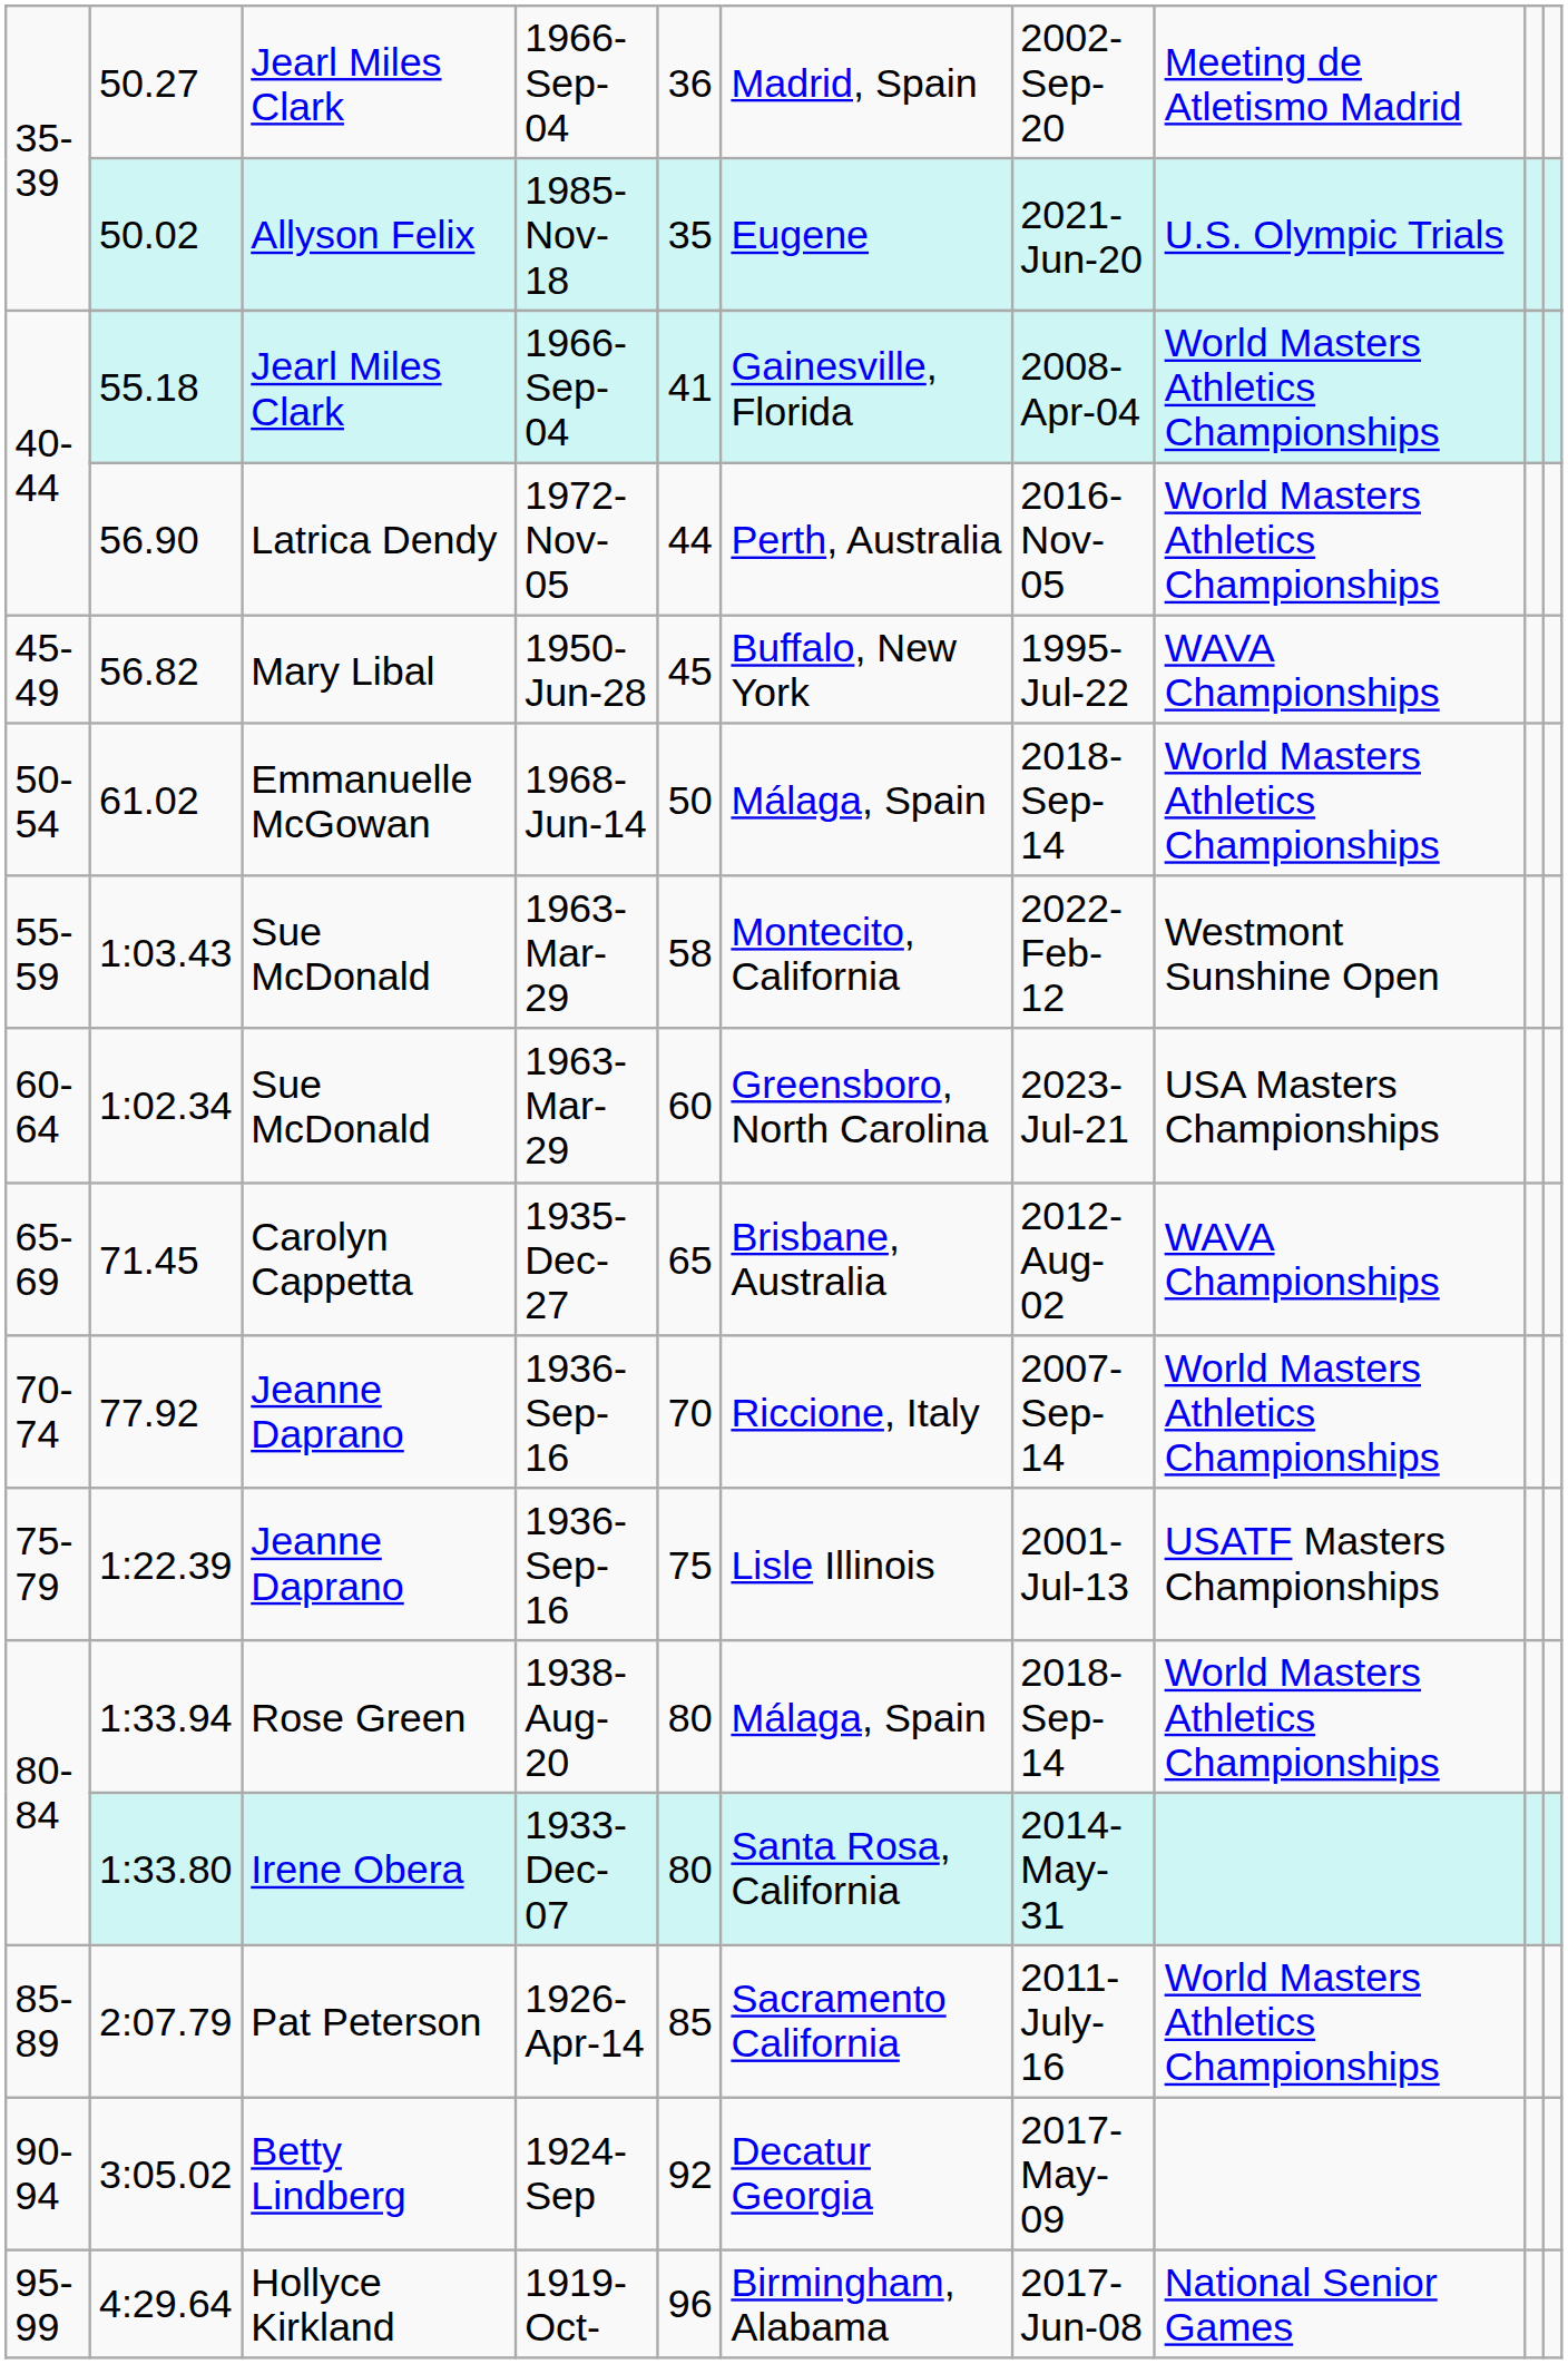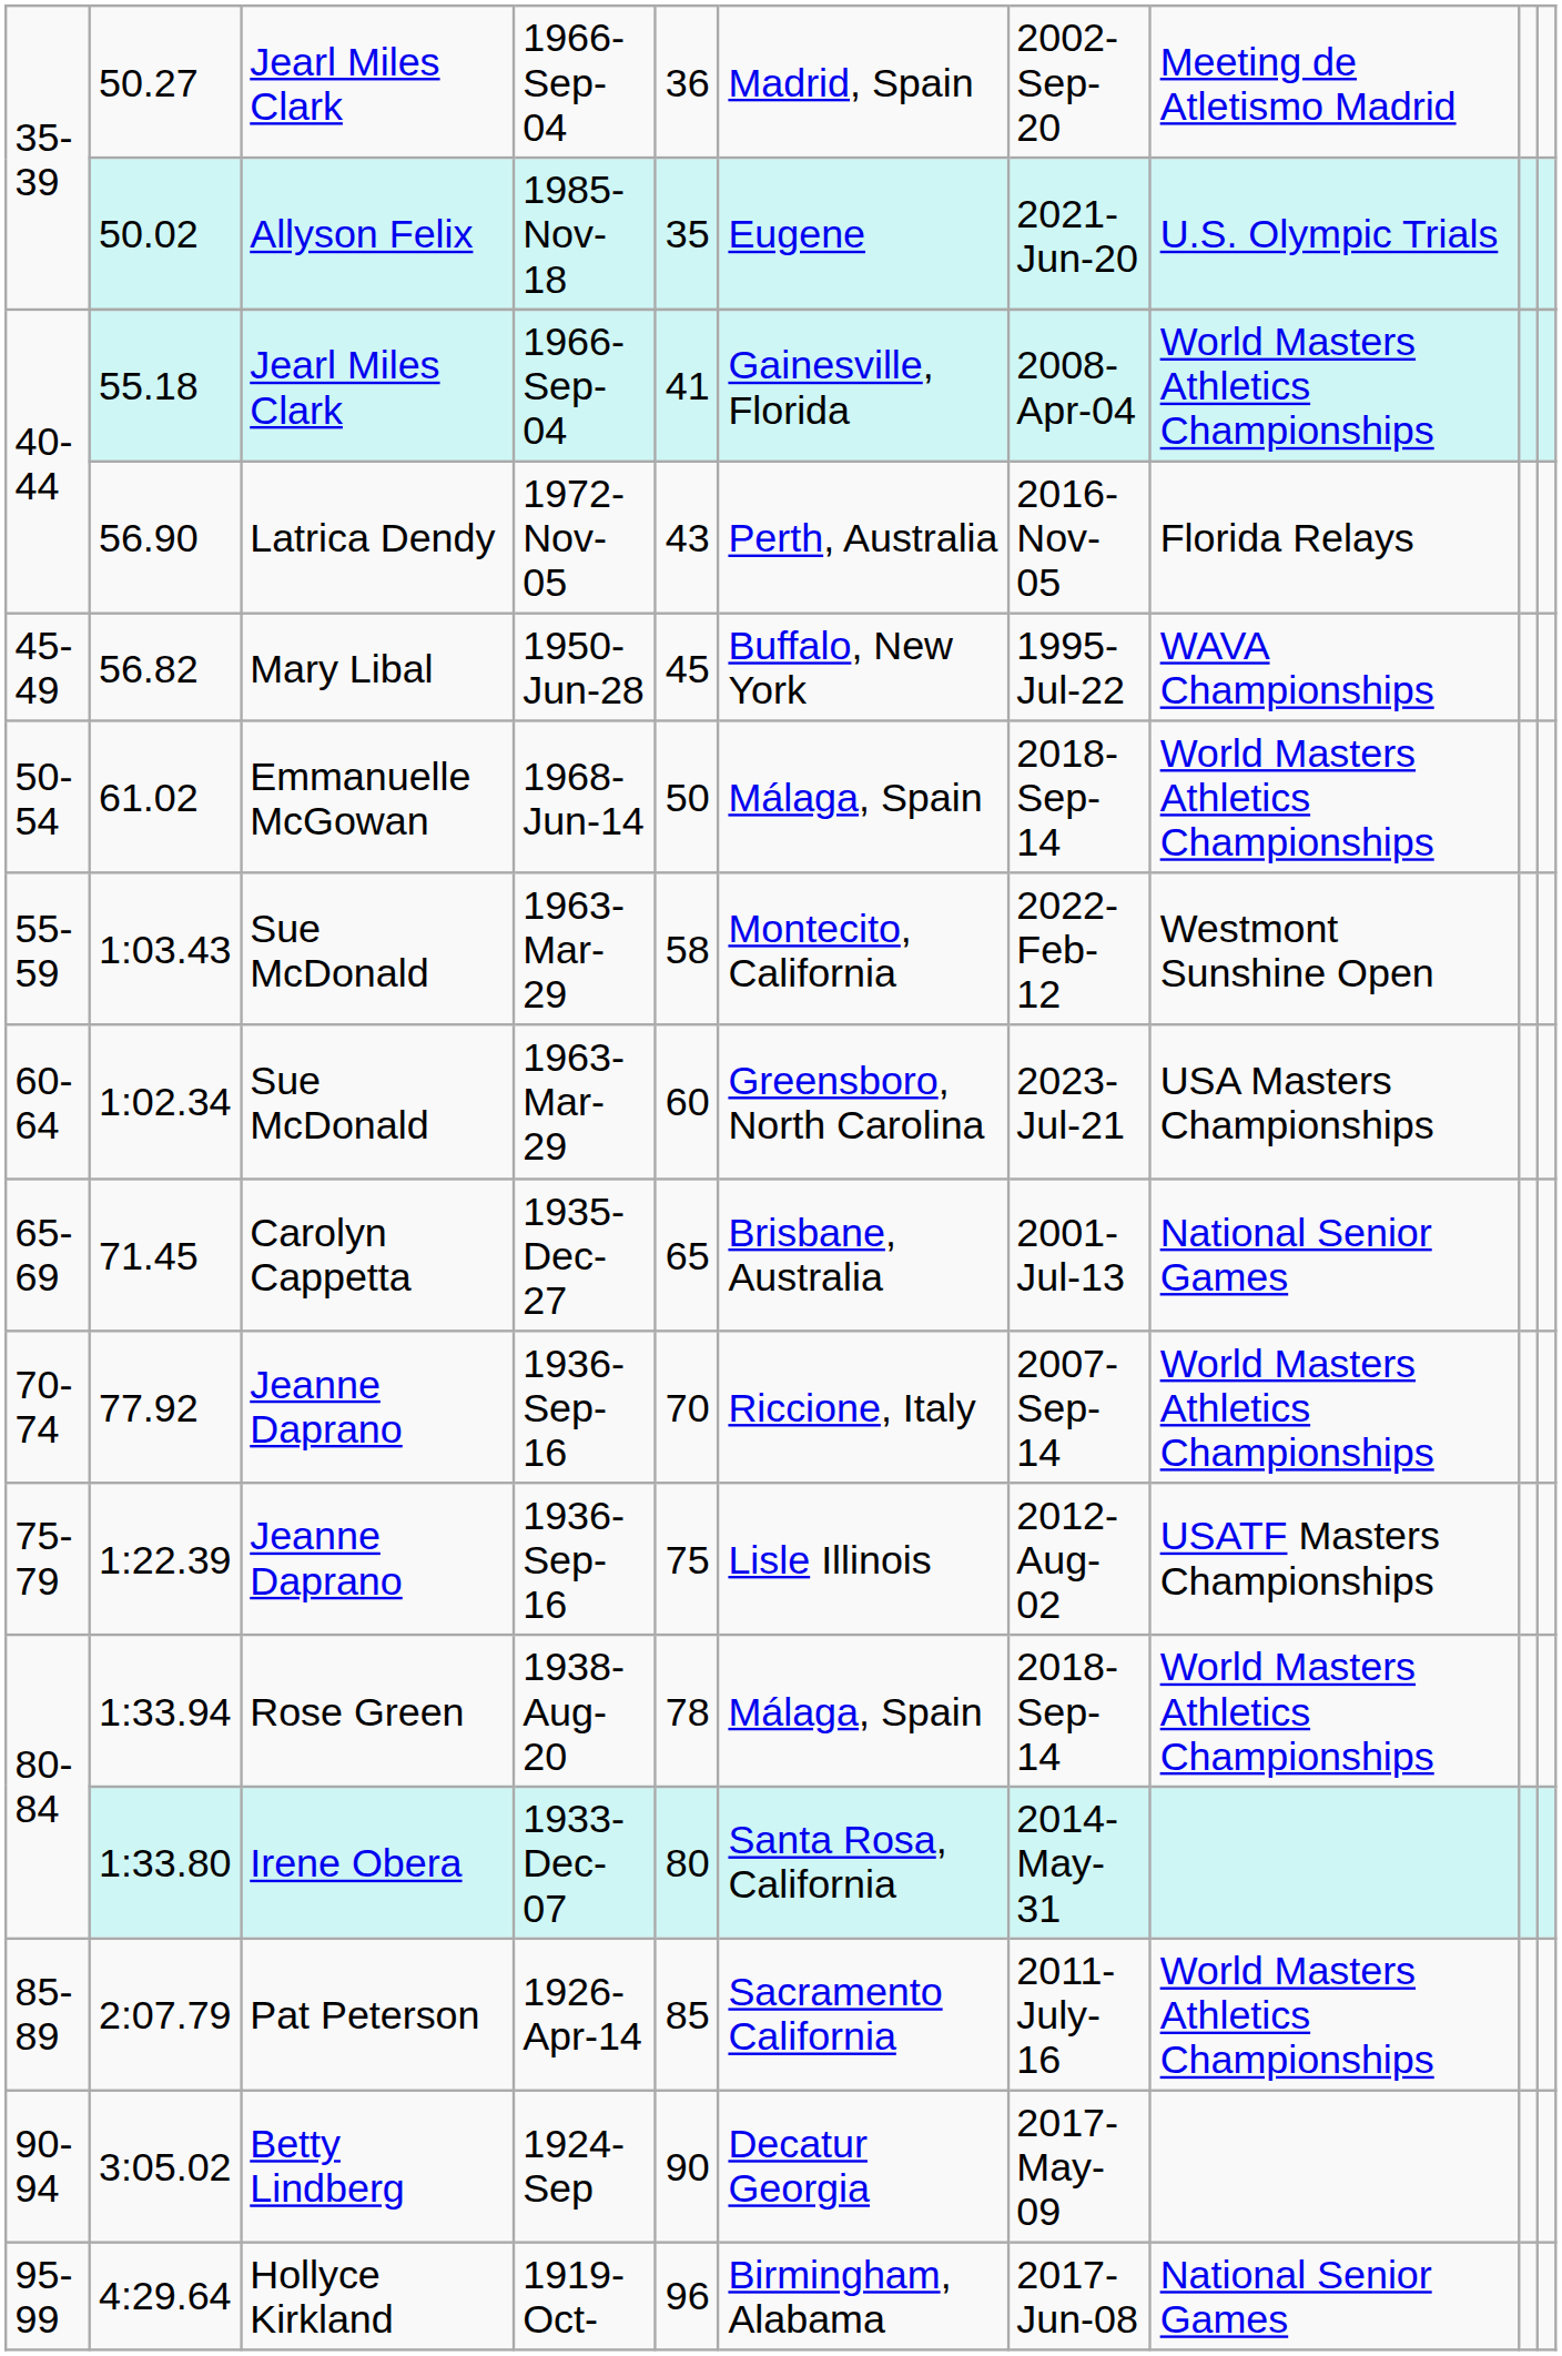56.90 | column 5: 44 -> 43
56.90 | column 8: World Masters Athletics Championships -> Florida Relays
71.45 | column 7: 2012-Aug-02 -> 2001-Jul-13
71.45 | column 8: WAVA Championships -> National Senior Games
1:22.39 | column 7: 2001-Jul-13 -> 2012-Aug-02
1:33.94 | column 5: 80 -> 78
3:05.02 | column 5: 92 -> 90
